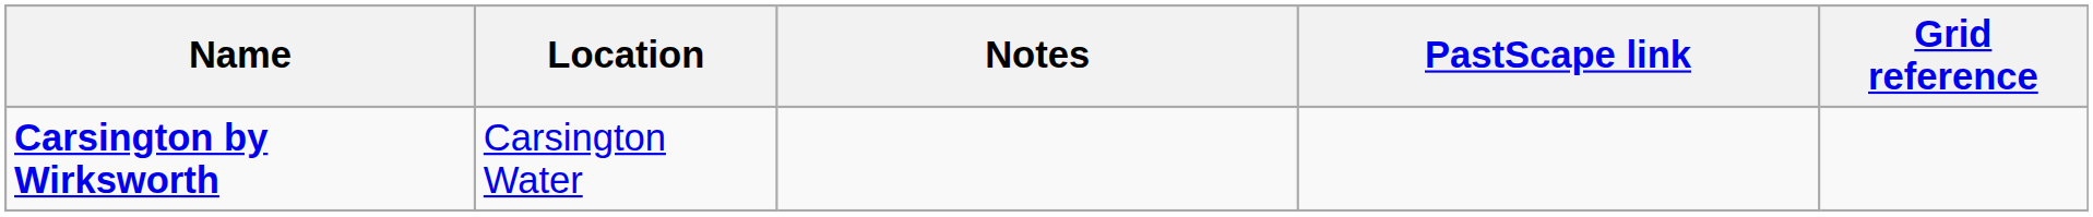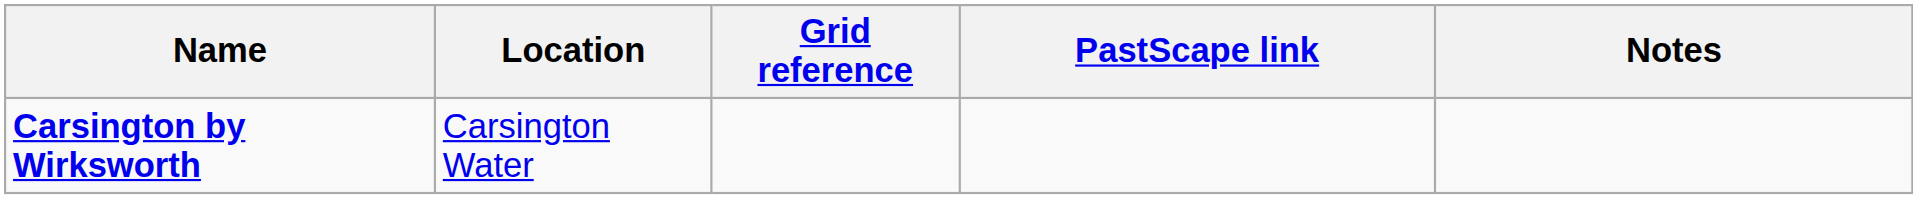columns swapped: Grid reference <-> Notes
